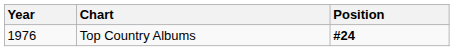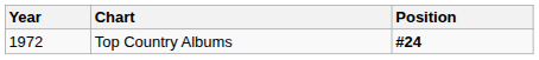Top Country Albums | Year: 1976 -> 1972
